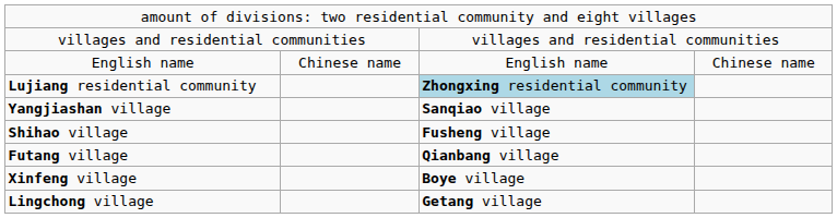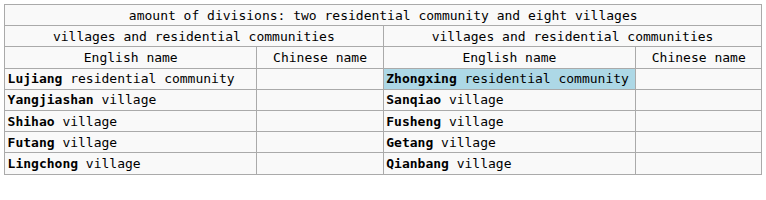Futang village | column 3: Qianbang village -> Getang village
- row: Xinfeng village | Boye village
Lingchong village | column 3: Getang village -> Qianbang village
